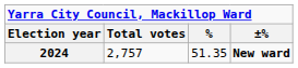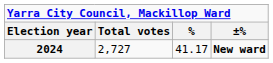2024 | Total votes: 2,757 -> 2,727
2024 | %: 51.35 -> 41.17
